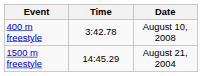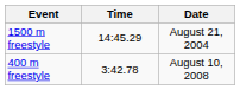rows swapped: 400 m freestyle <-> 1500 m freestyle
